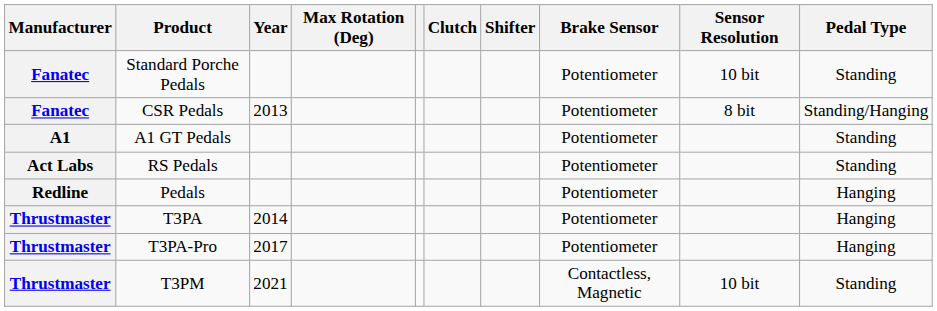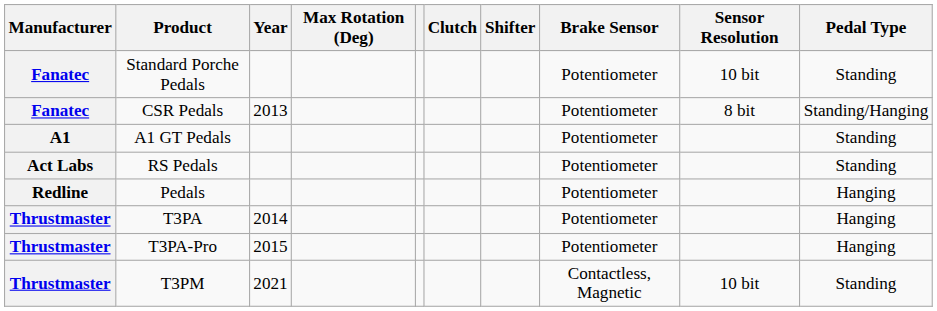T3PA-Pro | Year: 2017 -> 2015
